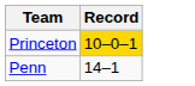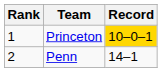+ column: Rank | 1 | 2
